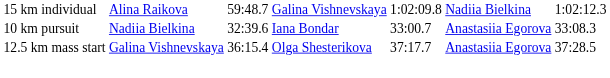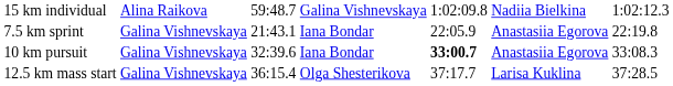+ row: 7.5 km sprint | Galina Vishnevskaya | 21:43.1 | Iana Bondar | 22:05.9 | Anastasiia Egorova | 22:19.8
10 km pursuit | column 2: Nadiia Bielkina -> Galina Vishnevskaya
10 km pursuit | column 5: normal -> bold
12.5 km mass start | column 6: Anastasiia Egorova -> Larisa Kuklina
